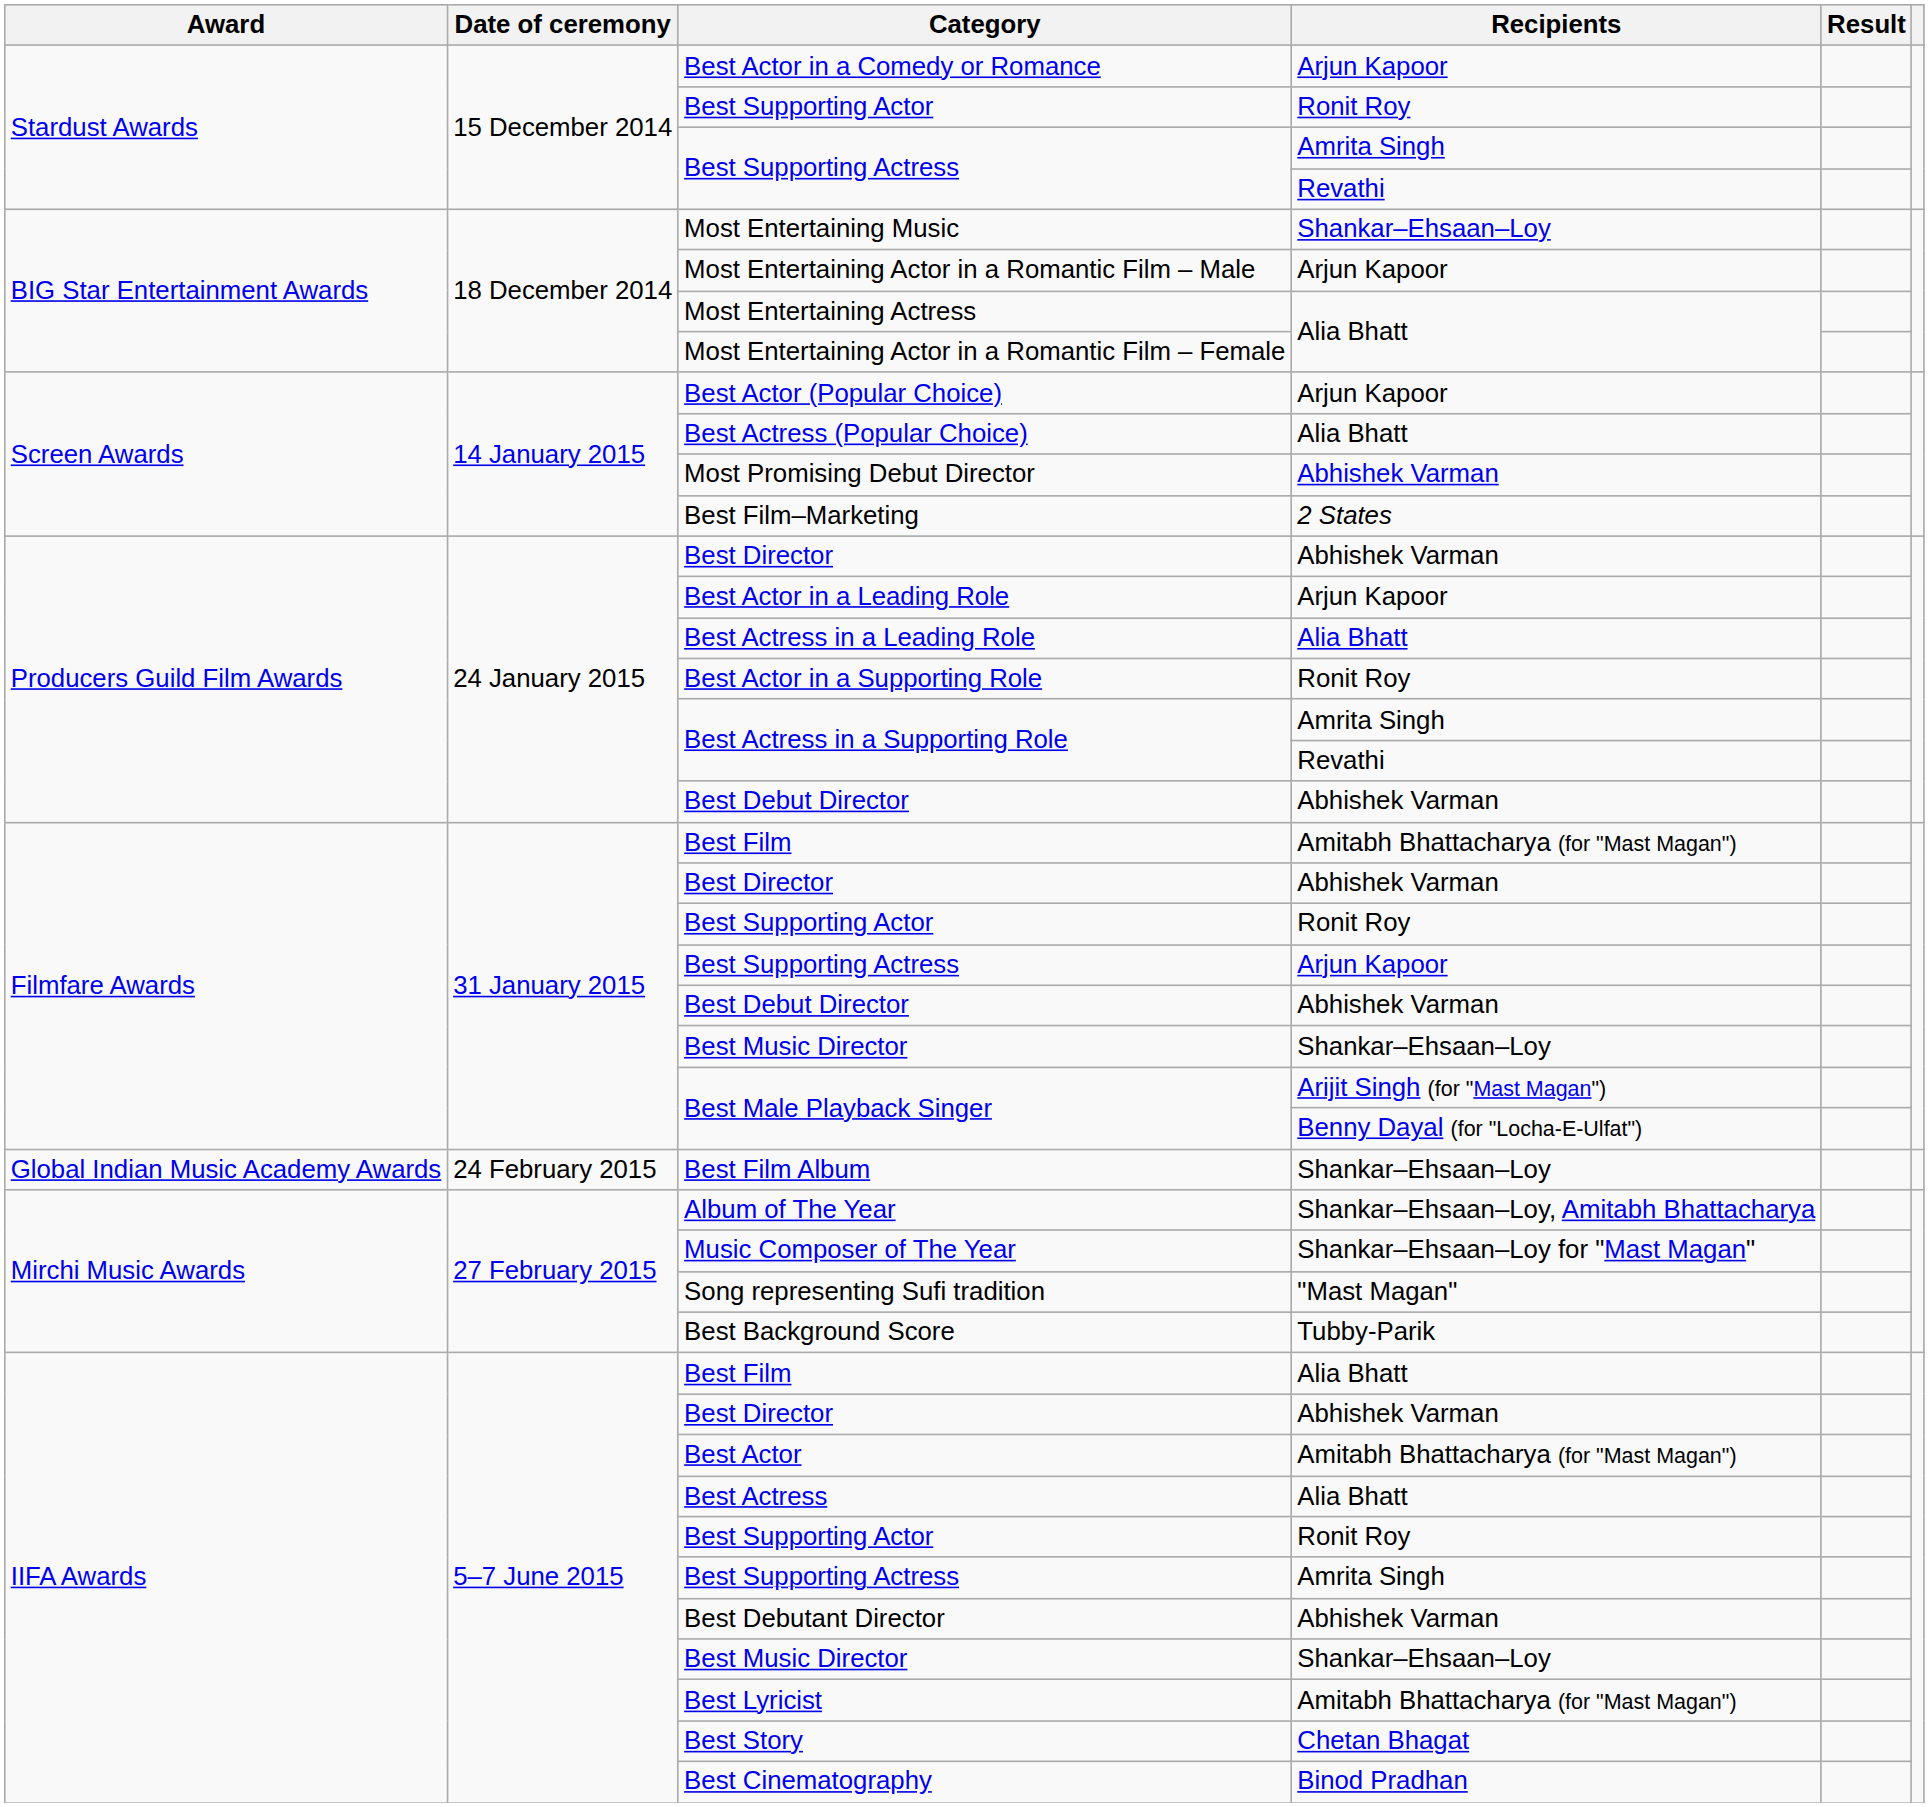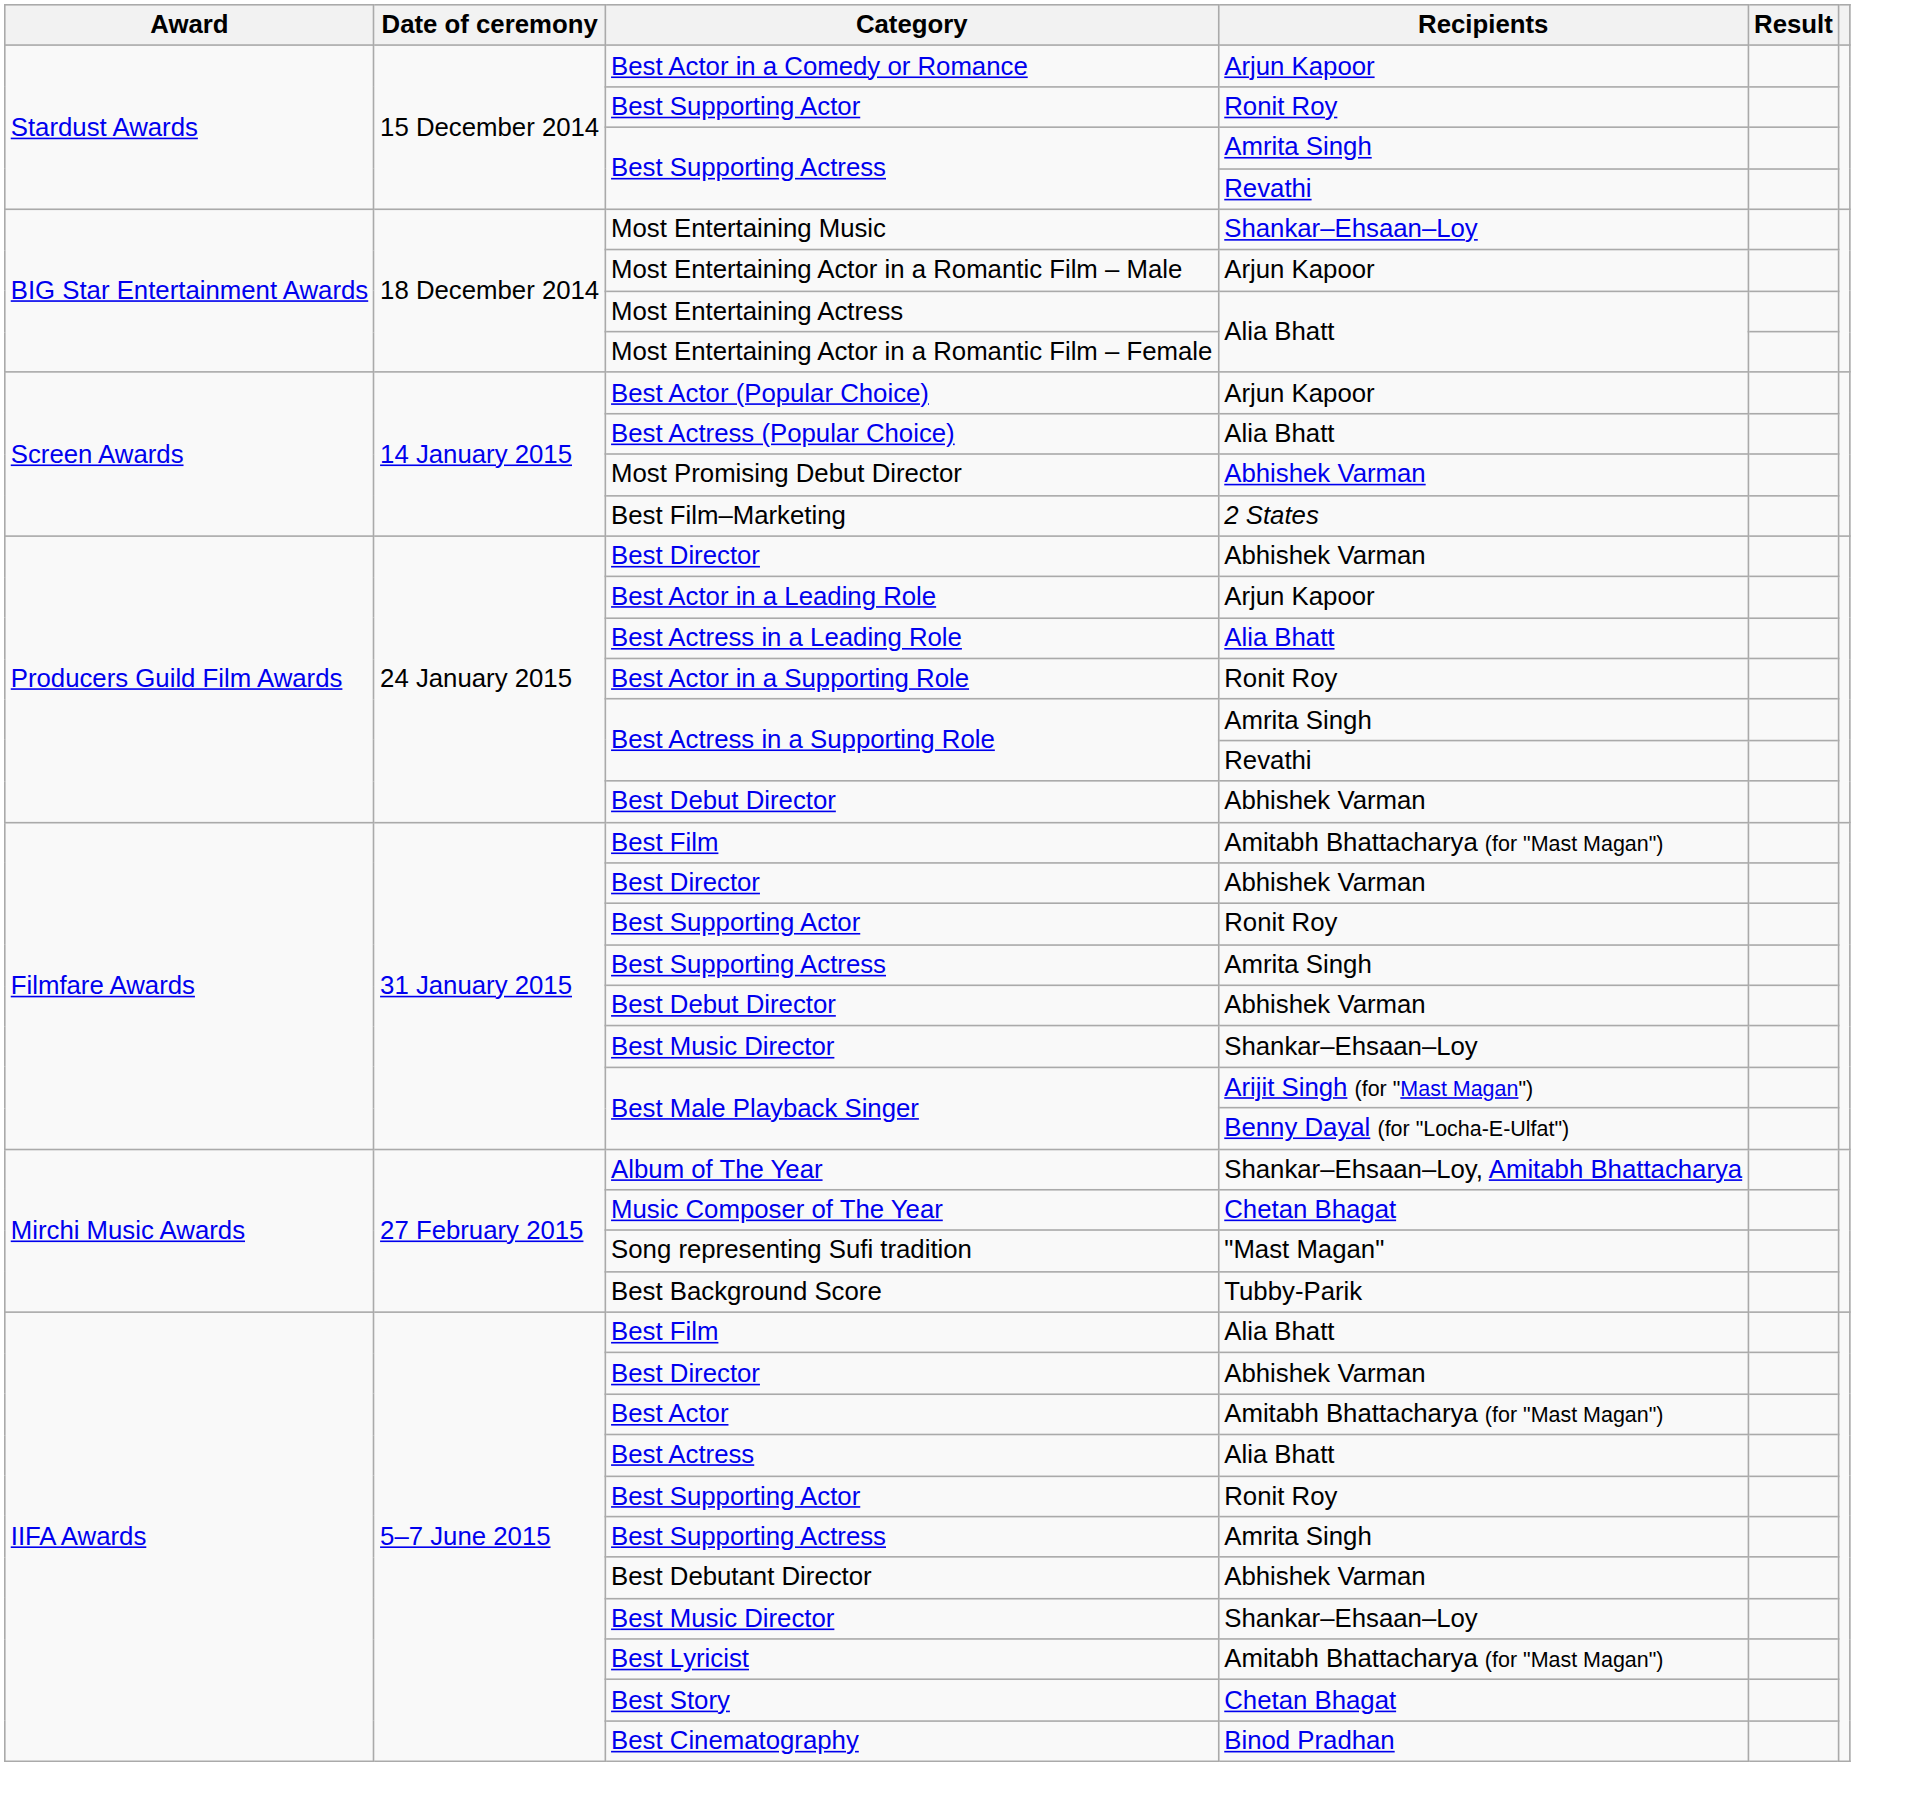Filmfare Awards / Best Supporting Actress | Recipients: Arjun Kapoor -> Amrita Singh
- row: Global Indian Music Academy Awards | 24 February 2015 | Best Film Album | Shankar–Ehsaan–Loy
Music Composer of The Year | Recipients: Shankar–Ehsaan–Loy for "Mast Magan" -> Chetan Bhagat
